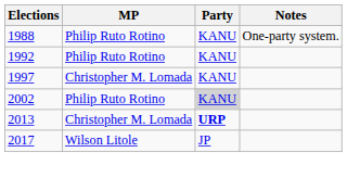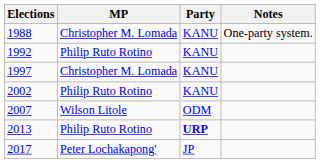1988 | MP: Philip Ruto Rotino -> Christopher M. Lomada
2002 | Party: lightgrey background -> no background
+ row: 2007 | Wilson Litole | ODM
2013 | MP: Christopher M. Lomada -> Philip Ruto Rotino
2017 | MP: Wilson Litole -> Peter Lochakapong'
